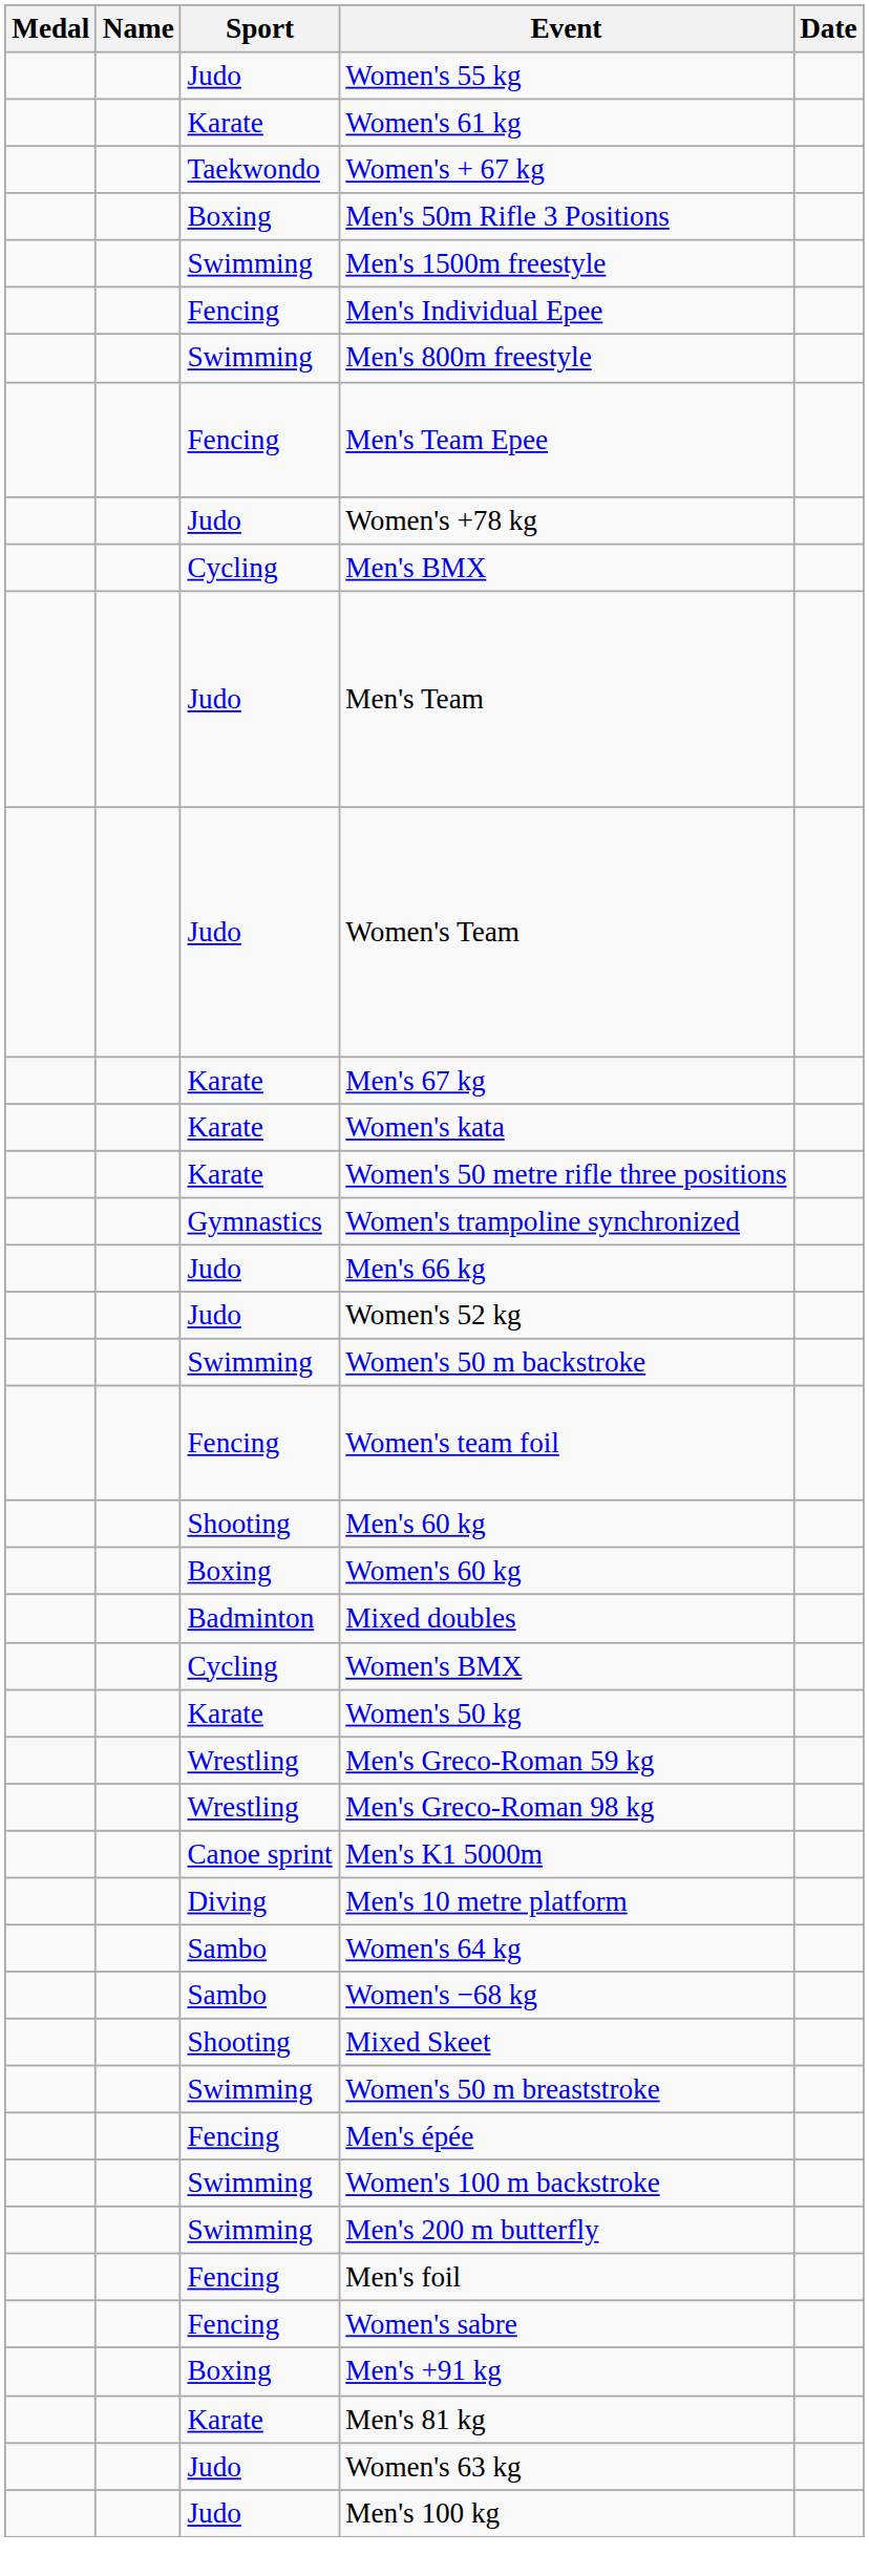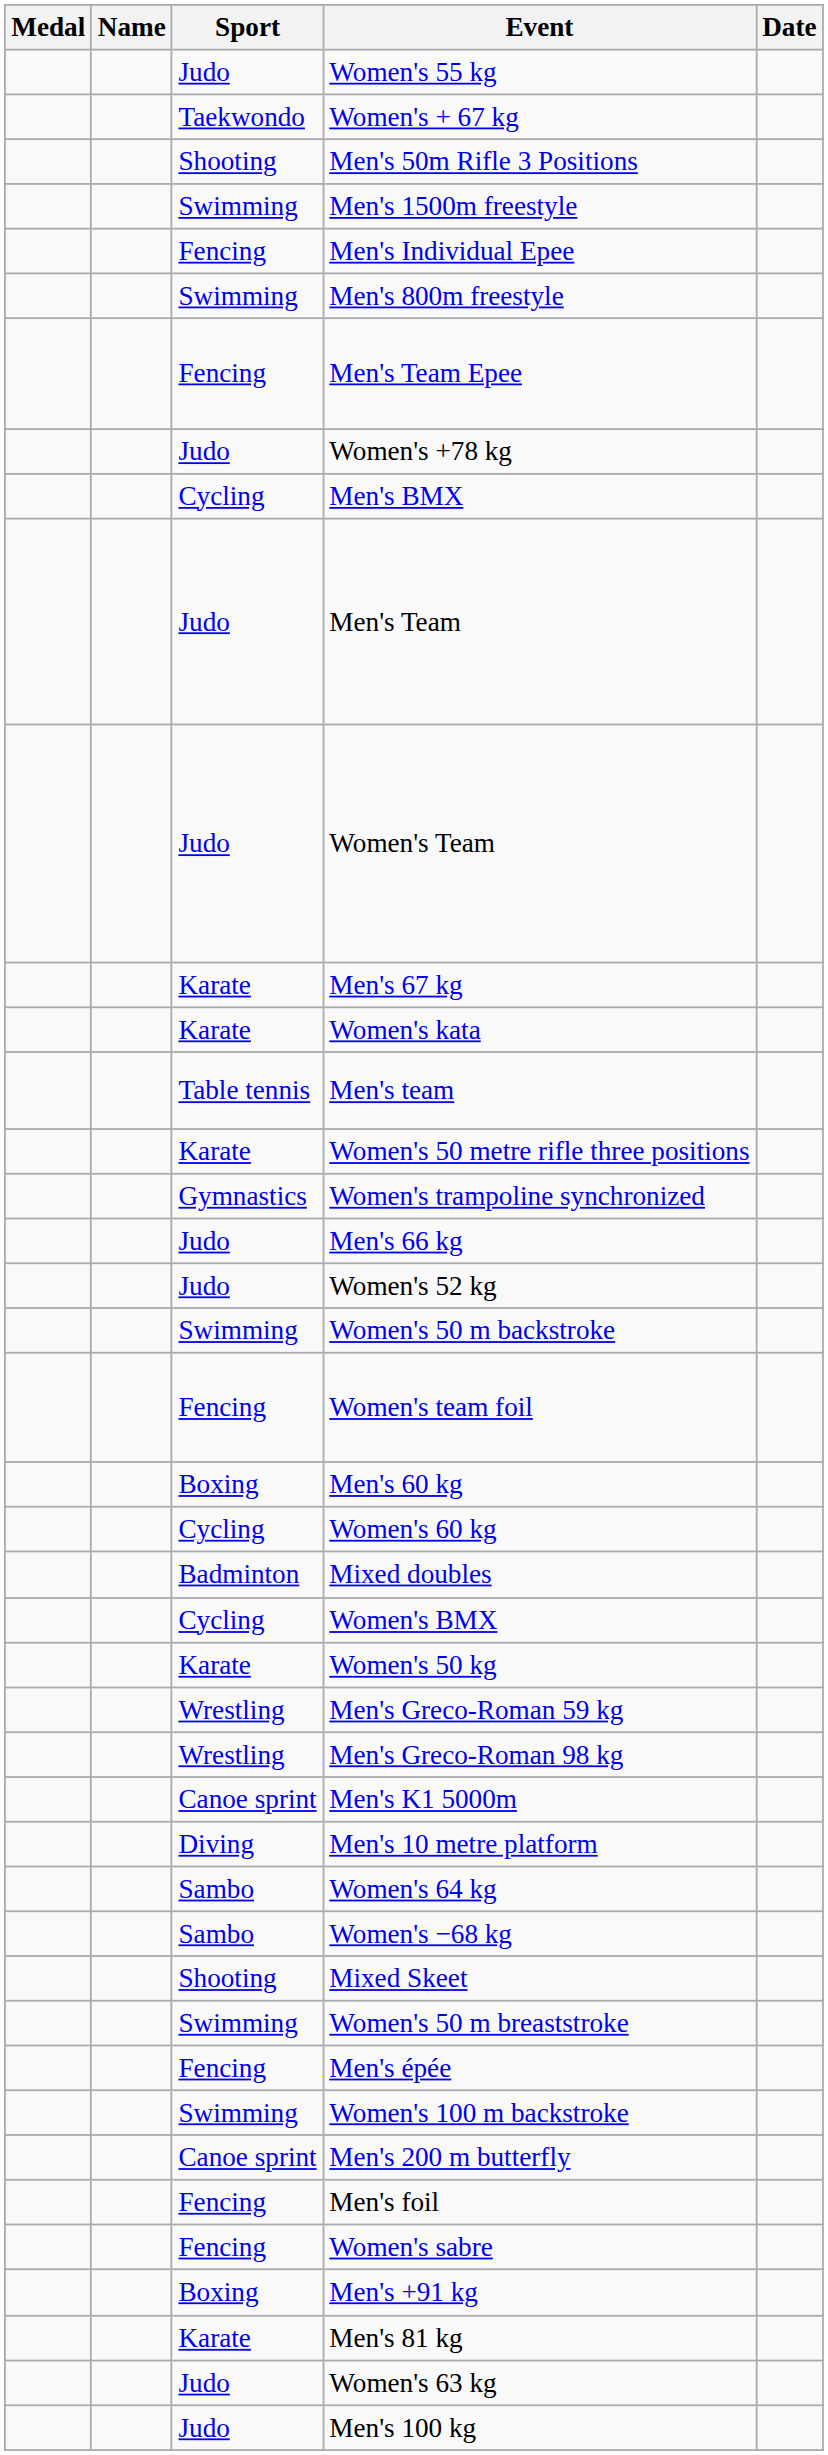- row: Karate | Women's 61 kg
Men's 50m Rifle 3 Positions | Sport: Boxing -> Shooting
+ row: Table tennis | Men's team
Men's 60 kg | Sport: Shooting -> Boxing
Women's 60 kg | Sport: Boxing -> Cycling
Men's 200 m butterfly | Sport: Swimming -> Canoe sprint
